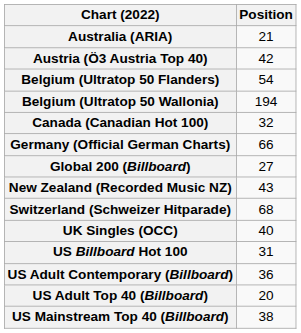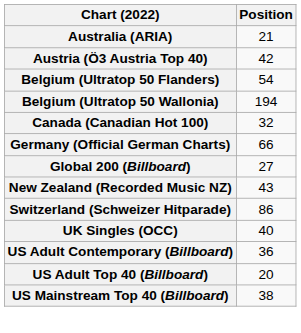Switzerland (Schweizer Hitparade) | Position: 68 -> 86
- row: US Billboard Hot 100 | 31
